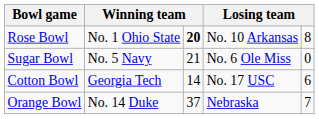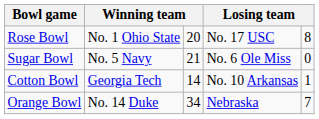Rose Bowl | column 3: bold -> normal
Rose Bowl | column 4: No. 10 Arkansas -> No. 17 USC
Cotton Bowl | column 4: No. 17 USC -> No. 10 Arkansas
Cotton Bowl | column 5: 6 -> 1
Orange Bowl | column 3: 37 -> 34
